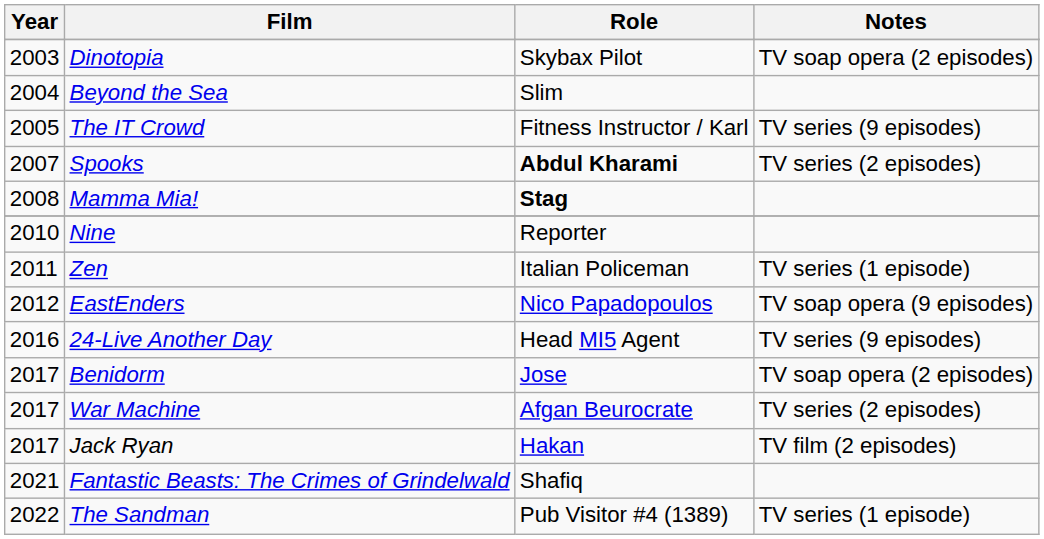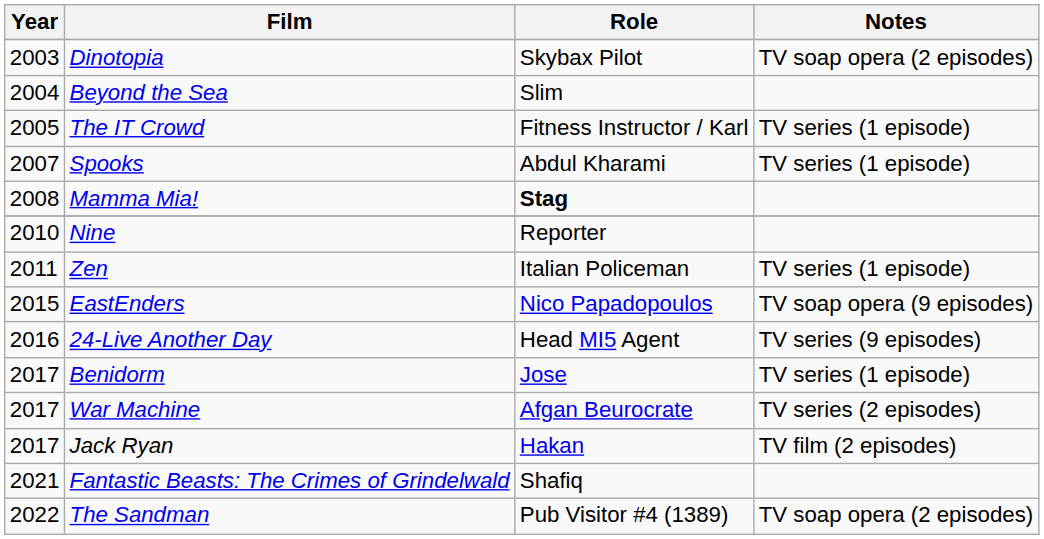The IT Crowd | Notes: TV series (9 episodes) -> TV series (1 episode)
Spooks | Role: bold -> normal
Spooks | Notes: TV series (2 episodes) -> TV series (1 episode)
EastEnders | Year: 2012 -> 2015
Benidorm | Notes: TV soap opera (2 episodes) -> TV series (1 episode)
The Sandman | Notes: TV series (1 episode) -> TV soap opera (2 episodes)
